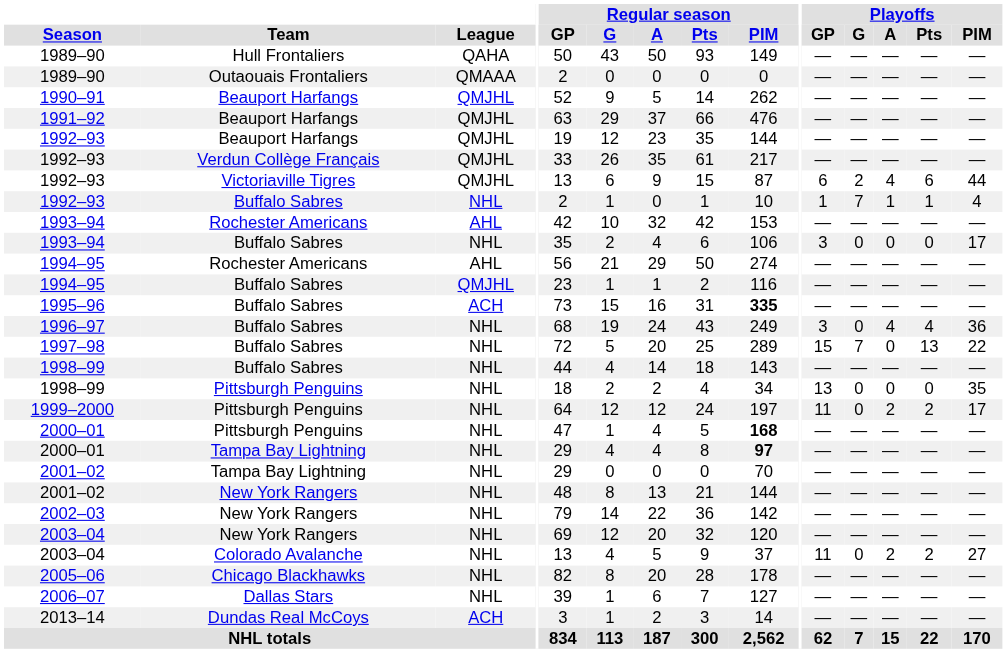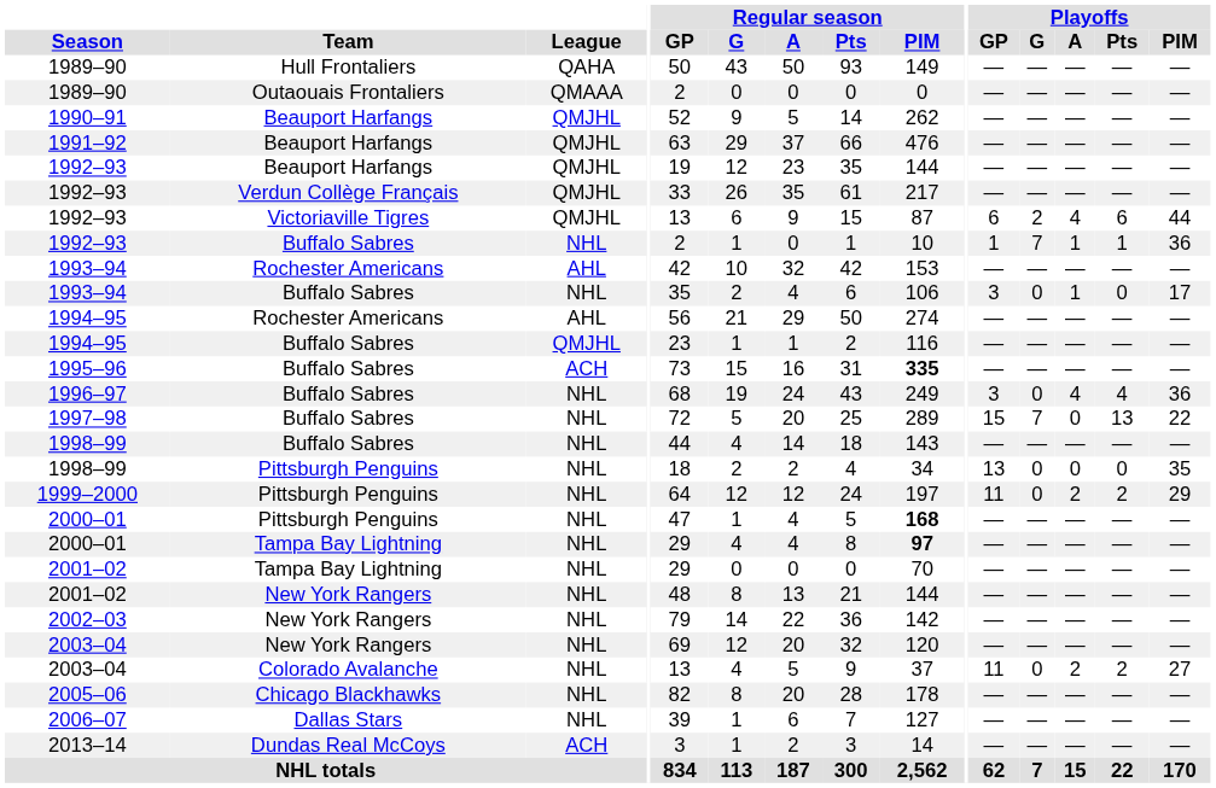1992–93 / Buffalo Sabres | Playoffs / PIM: 4 -> 36
1993–94 / Buffalo Sabres | Playoffs / A: 0 -> 1
1999–2000 | Playoffs / PIM: 17 -> 29
